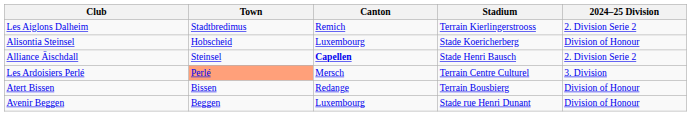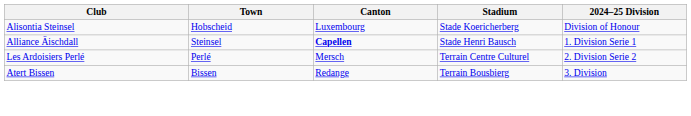- row: Les Aiglons Dalheim | Stadtbredimus | Remich | Terrain Kierlingerstrooss | 2. Division Serie 2
Alliance Äischdall | 2024–25 Division: 2. Division Serie 2 -> 1. Division Serie 1
Les Ardoisiers Perlé | Town: lightsalmon background -> no background
Les Ardoisiers Perlé | 2024–25 Division: 3. Division -> 2. Division Serie 2
Atert Bissen | 2024–25 Division: Division of Honour -> 3. Division
- row: Avenir Beggen | Beggen | Luxembourg | Stade rue Henri Dunant | Division of Honour
